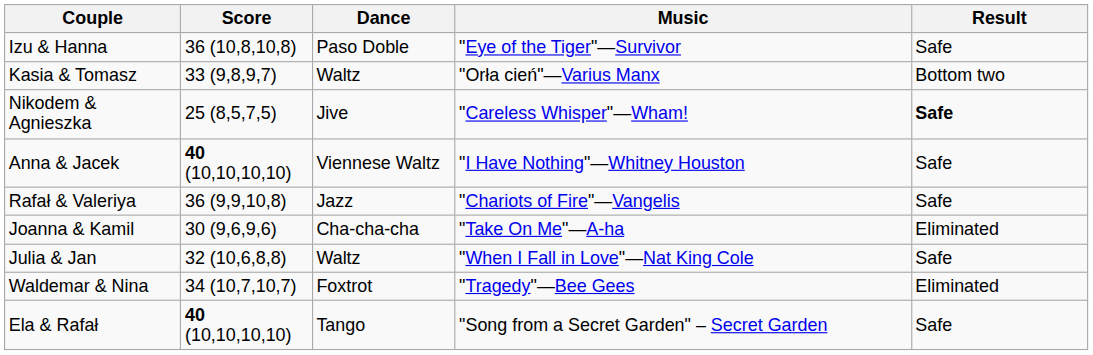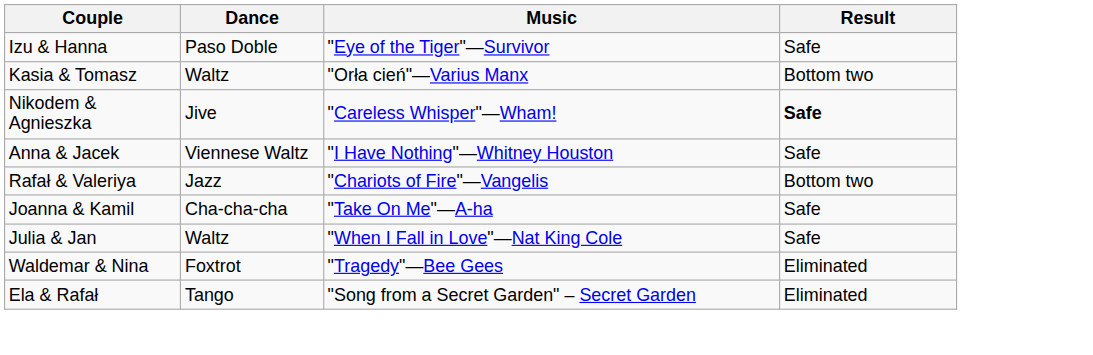- column: Score | 36 (10,8,10,8) | 33 (9,8,9,7) | 25 (8,5,7,5) | 40 (10,10,10,10) | 36 (9,9,10,8) | 30 (9,6,9,6) | 32 (10,6,8,8) | 34 (10,7,10,7) | 40 (10,10,10,10)
Rafał & Valeriya | Result: Safe -> Bottom two
Joanna & Kamil | Result: Eliminated -> Safe
Ela & Rafał | Result: Safe -> Eliminated
